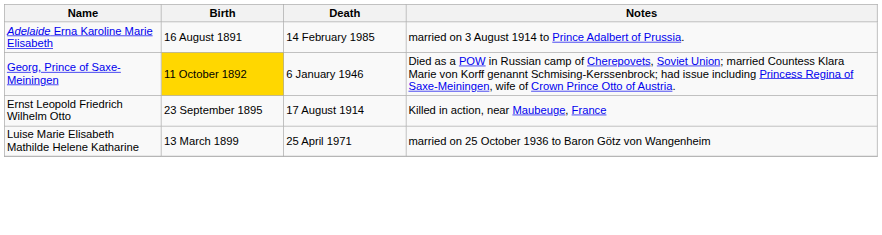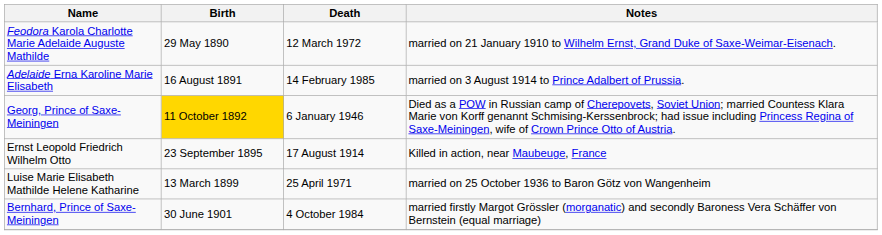+ row: Feodora Karola Charlotte Marie Adelaide Auguste Mathilde | 29 May 1890 | 12 March 1972 | married on 21 January 1910 to Wilhelm Ernst, Grand Duke of Saxe-Weimar-Eisenach.
+ row: Bernhard, Prince of Saxe-Meiningen | 30 June 1901 | 4 October 1984 | married firstly Margot Grössler (morganatic) and secondly Baroness Vera Schäffer von Bernstein (equal marriage)
